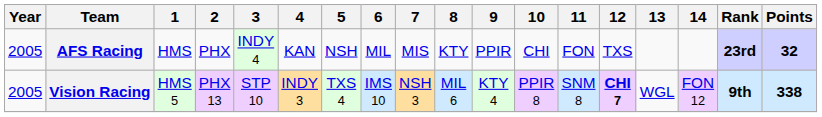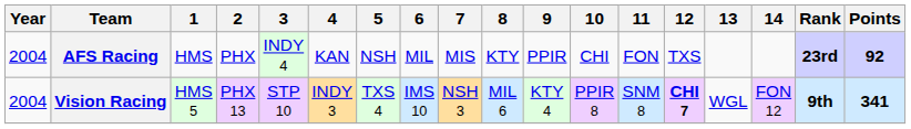AFS Racing | Year: 2005 -> 2004
AFS Racing | Points: 32 -> 92
Vision Racing | Year: 2005 -> 2004
Vision Racing | Points: 338 -> 341
